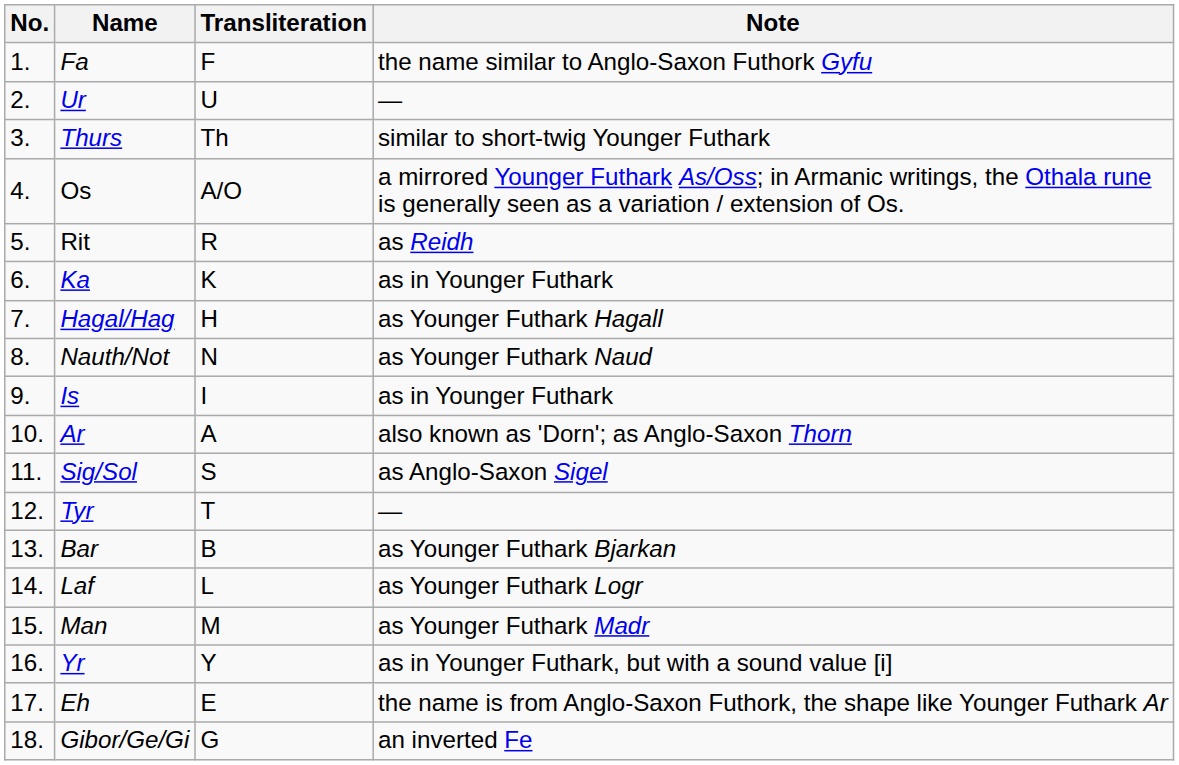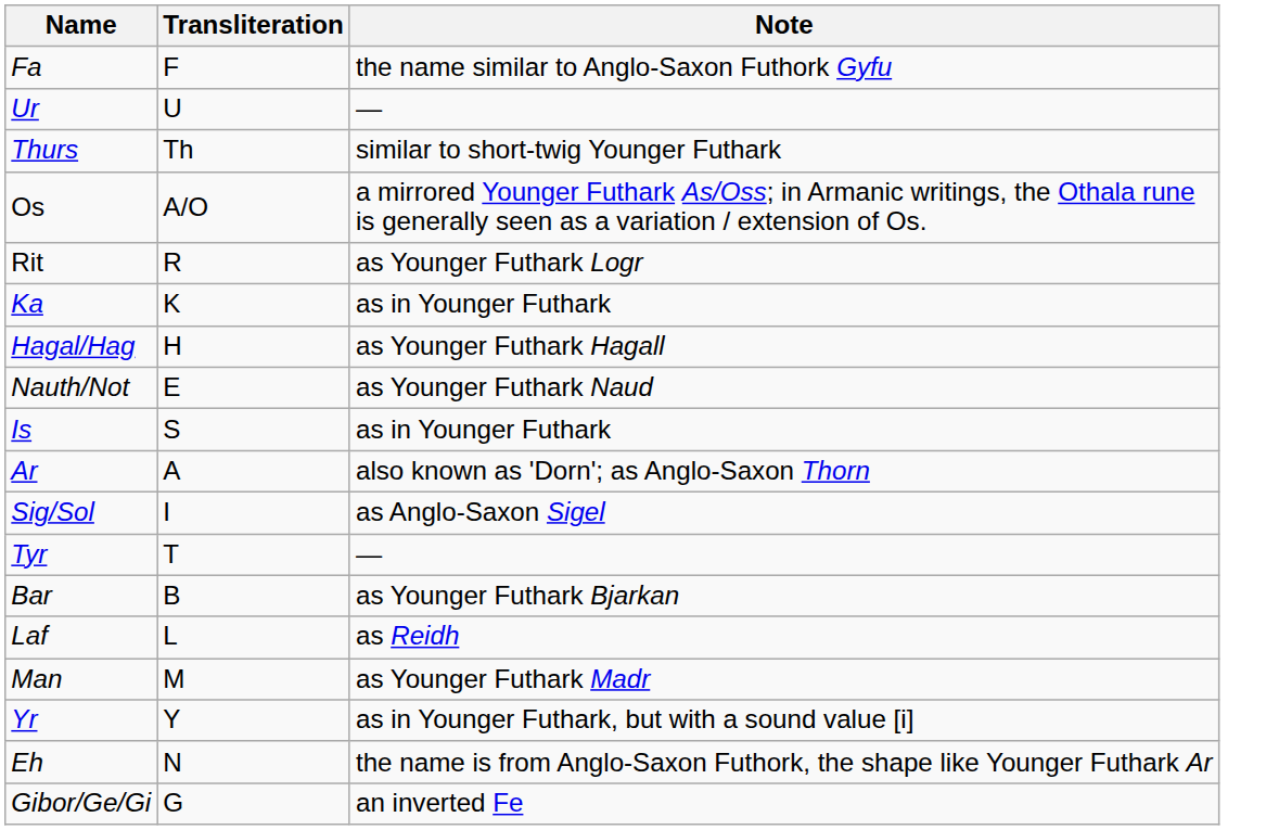- column: No. | 1. | 2. | 3. | 4. | 5. | 6. | 7. | 8. | 9. | 10. | 11. | 12. | 13. | 14. | 15. | 16. | 17. | 18.
Rit | Note: as Reidh -> as Younger Futhark Logr
Nauth/Not | Transliteration: N -> E
Is | Transliteration: I -> S
Sig/Sol | Transliteration: S -> I
Laf | Note: as Younger Futhark Logr -> as Reidh
Eh | Transliteration: E -> N
